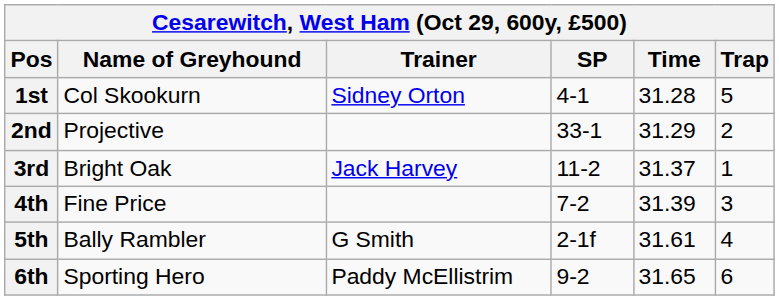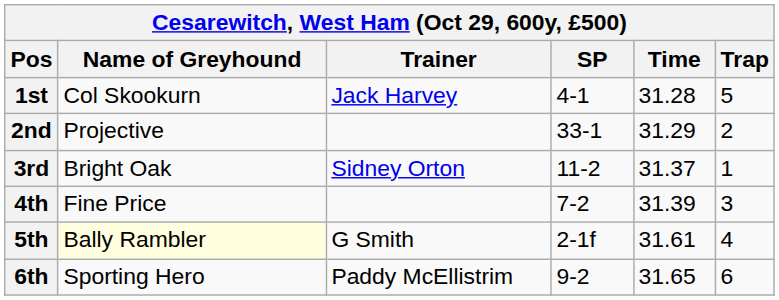1st | Trainer: Sidney Orton -> Jack Harvey
3rd | Trainer: Jack Harvey -> Sidney Orton
5th | Name of Greyhound: no background -> lightyellow background
